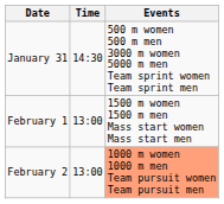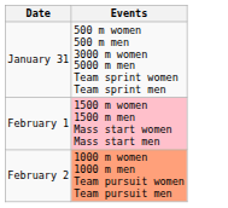- column: Time | 14:30 | 13:00 | 13:00
February 1 | Events: no background -> pink background
